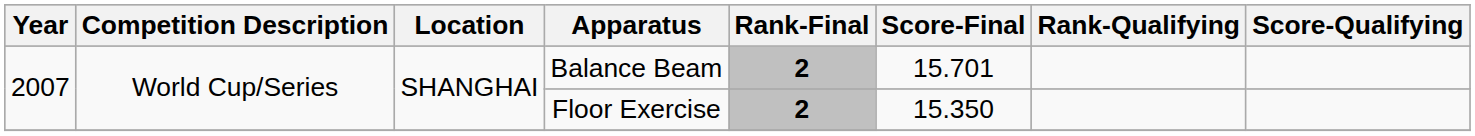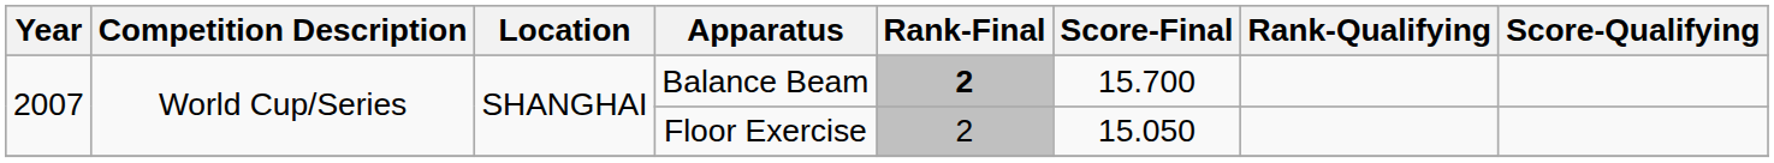Balance Beam | Score-Final: 15.701 -> 15.700
Floor Exercise | Rank-Final: bold -> normal
Floor Exercise | Score-Final: 15.350 -> 15.050
